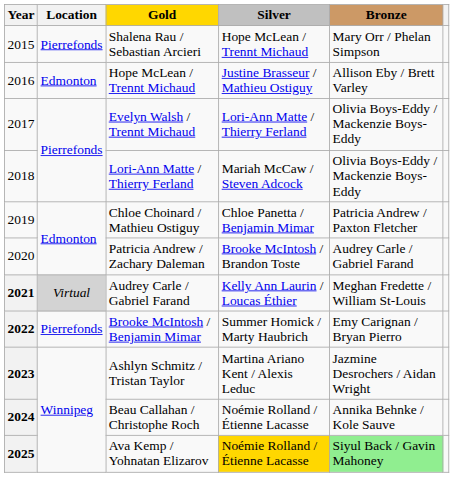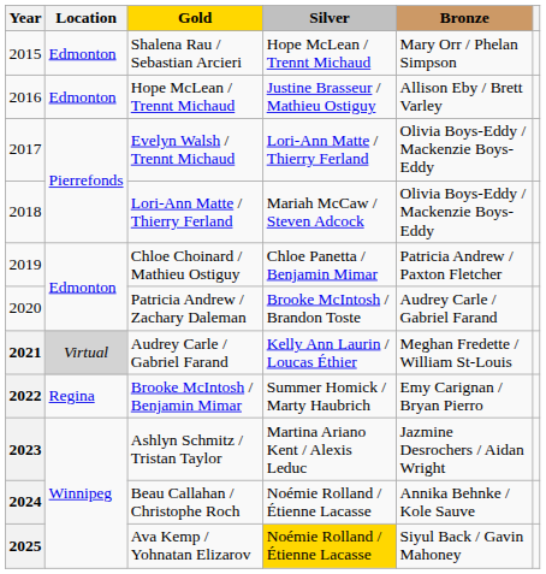Shalena Rau / Sebastian Arcieri | Location: Pierrefonds -> Edmonton
Brooke McIntosh / Benjamin Mimar | Location: Pierrefonds -> Regina
Ava Kemp / Yohnatan Elizarov | Bronze: lightgreen background -> no background
